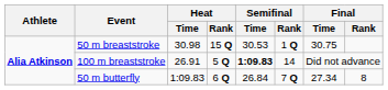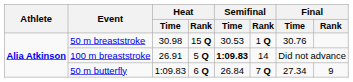50 m breaststroke | Final / Time: 30.75 -> 30.76
50 m butterfly | Final / Rank: 8 -> 9
